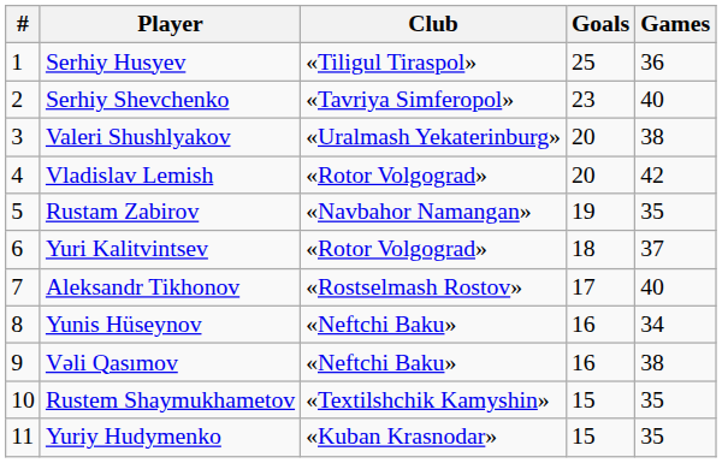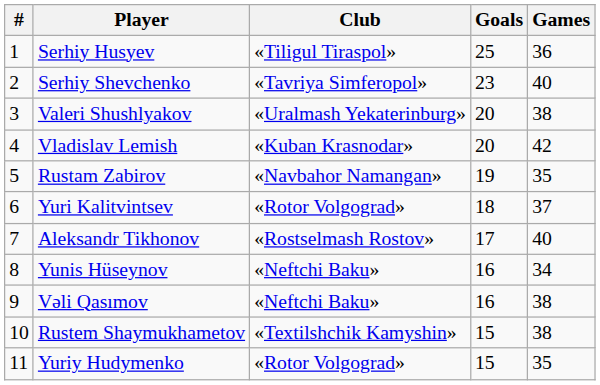Vladislav Lemish | Club: «Rotor Volgograd» -> «Kuban Krasnodar»
Rustem Shaymukhametov | Games: 35 -> 38
Yuriy Hudymenko | Club: «Kuban Krasnodar» -> «Rotor Volgograd»
